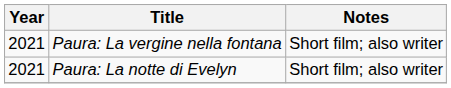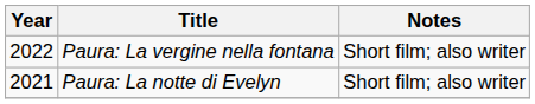Paura: La vergine nella fontana | Year: 2021 -> 2022
